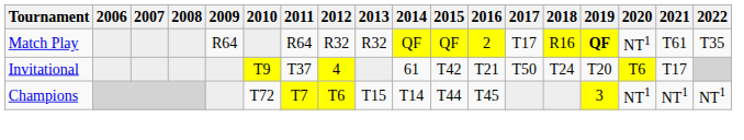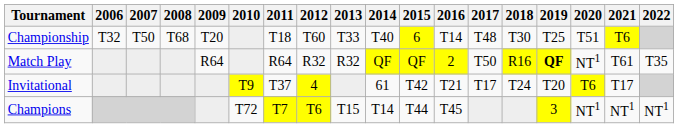+ row: Championship | T32 | T50 | T68 | T20 | T18 | T60 | T33 | T40 | 6 | T14 | T48 | T30 | T25 | T51 | T6
Match Play | 2017: T17 -> T50
Invitational | 2017: T50 -> T17
